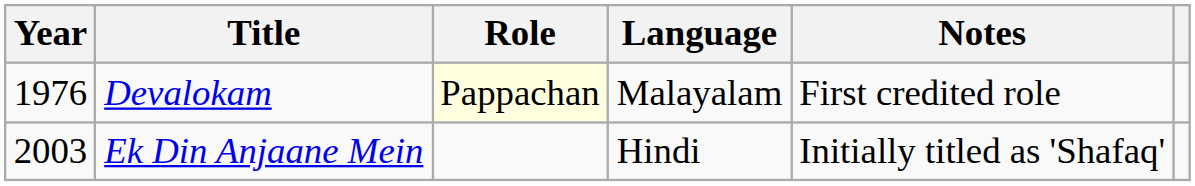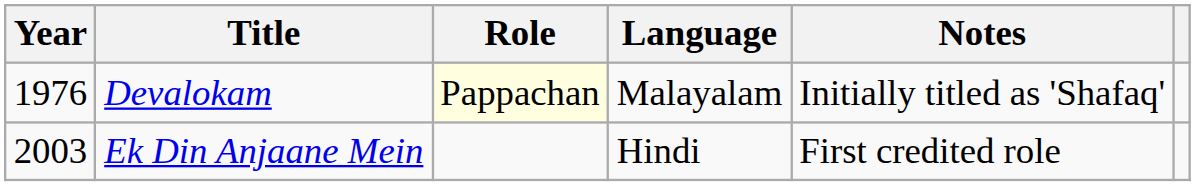Devalokam | Notes: First credited role -> Initially titled as 'Shafaq'
Ek Din Anjaane Mein | Notes: Initially titled as 'Shafaq' -> First credited role
